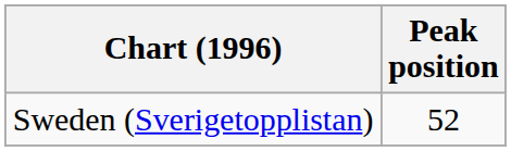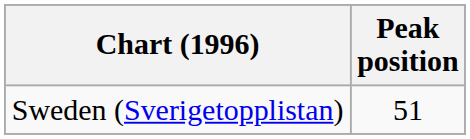Sweden (Sverigetopplistan) | Peak position: 52 -> 51
